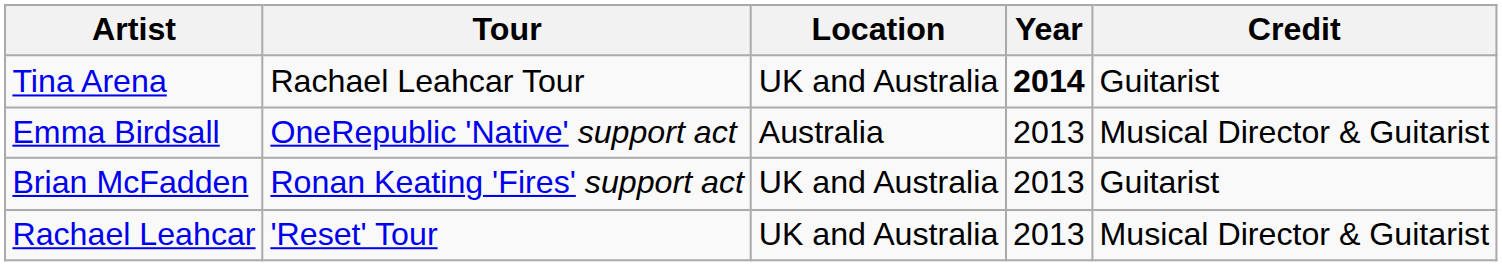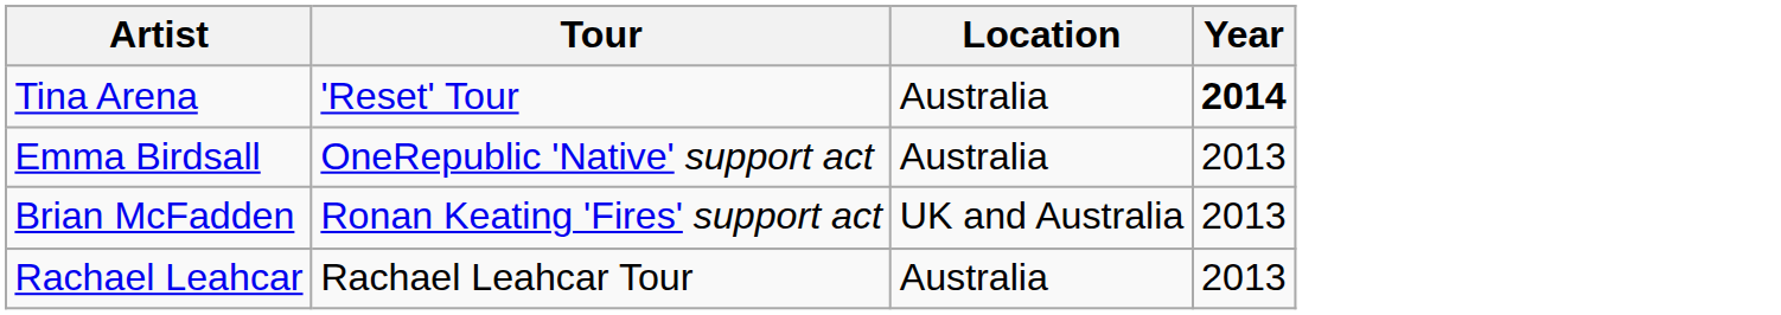- column: Credit | Guitarist | Musical Director & Guitarist | Guitarist | Musical Director & Guitarist
Tina Arena | Tour: Rachael Leahcar Tour -> 'Reset' Tour
Tina Arena | Location: UK and Australia -> Australia
Rachael Leahcar | Tour: 'Reset' Tour -> Rachael Leahcar Tour
Rachael Leahcar | Location: UK and Australia -> Australia
